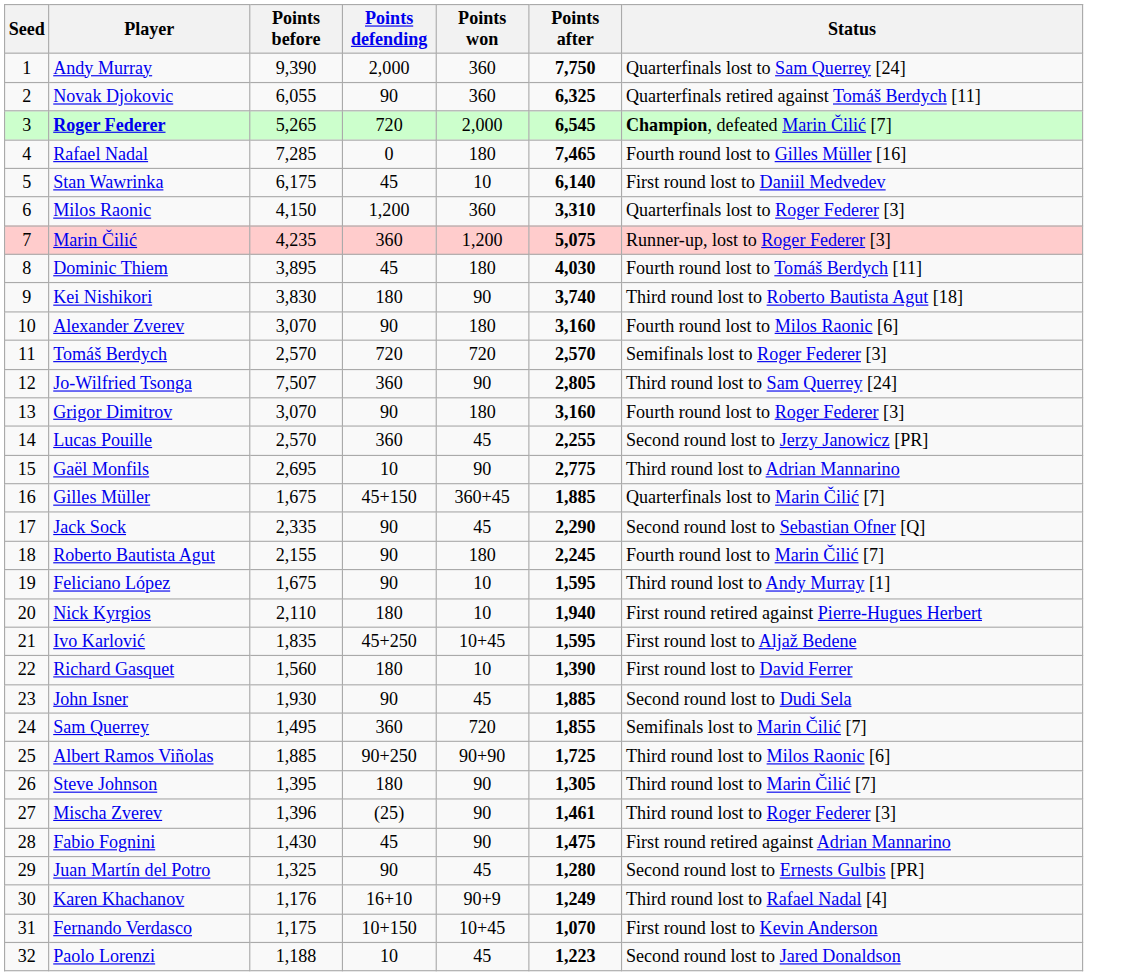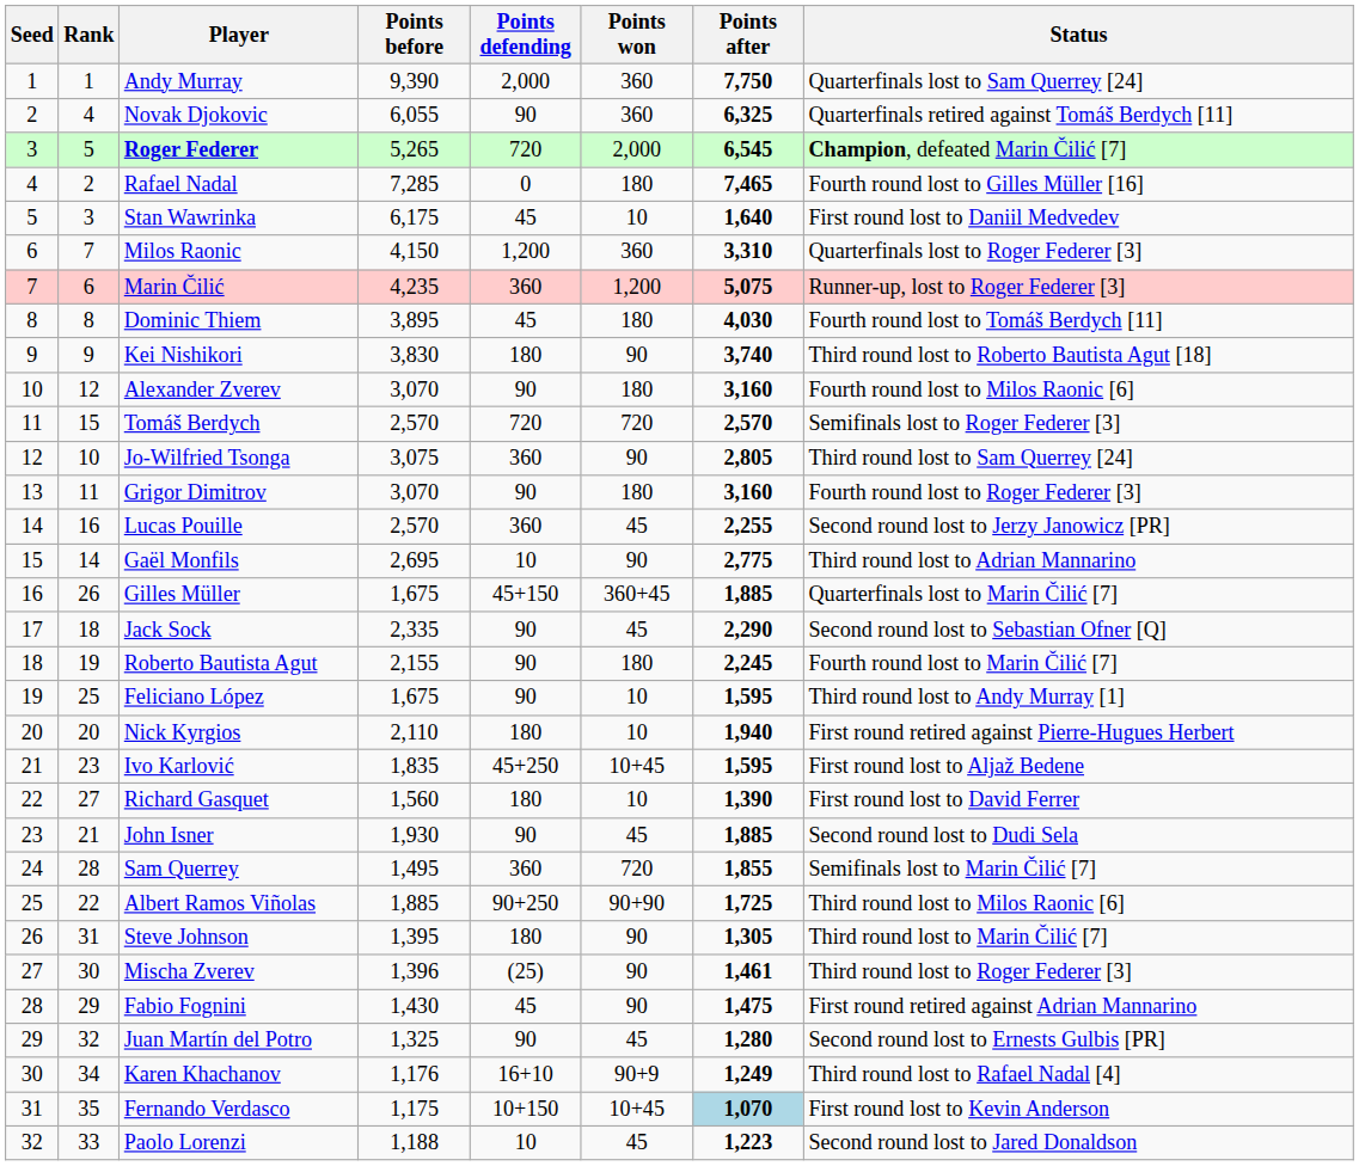+ column: Rank | 1 | 4 | 5 | 2 | 3 | 7 | 6 | 8 | 9 | 12 | 15 | 10 | 11 | 16 | 14 | 26 | 18 | 19 | 25 | 20 | 23 | 27 | 21 | 28 | 22 | 31 | 30 | 29 | 32 | 34 | 35 | 33
Stan Wawrinka | Points after: 6,140 -> 1,640
Jo-Wilfried Tsonga | Points before: 7,507 -> 3,075
Fernando Verdasco | Points after: no background -> lightblue background
